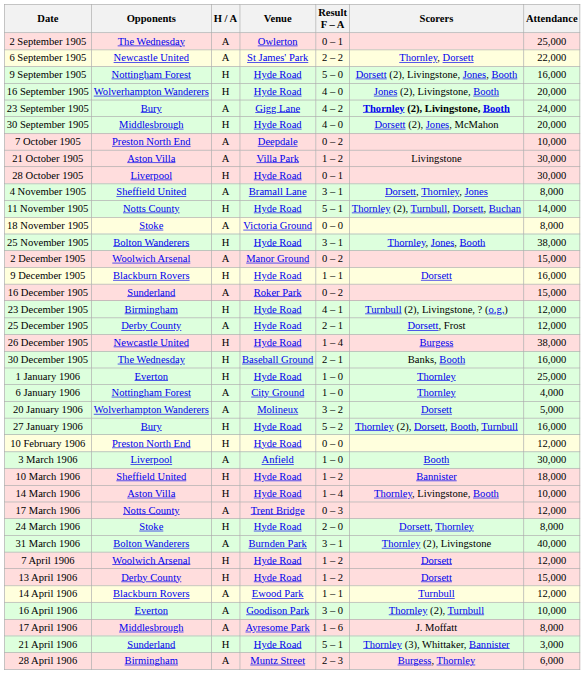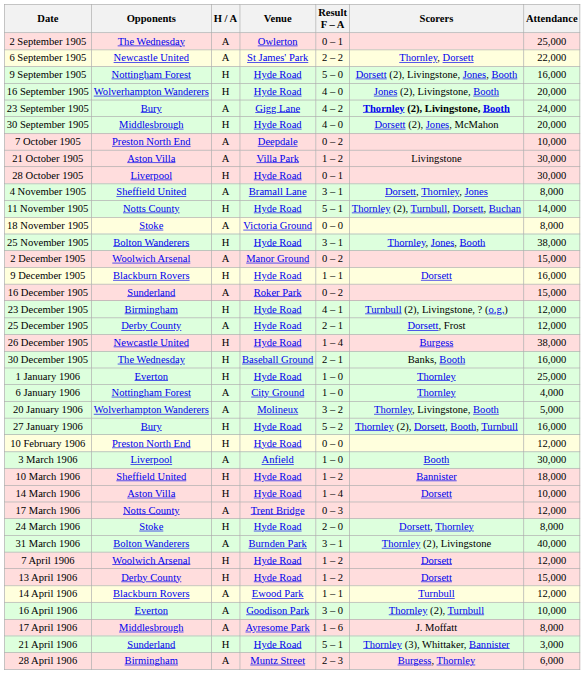20 January 1906 | Scorers: Dorsett -> Thornley, Livingstone, Booth
14 March 1906 | Scorers: Thornley, Livingstone, Booth -> Dorsett
